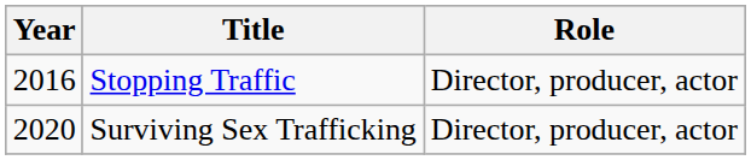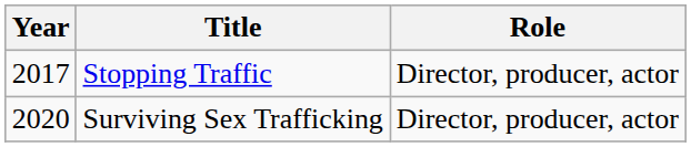Stopping Traffic | Year: 2016 -> 2017
